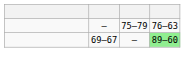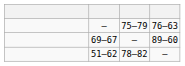69–67 | column 4: lightgreen background -> no background
+ row: 51–62 | 78–82 | –
